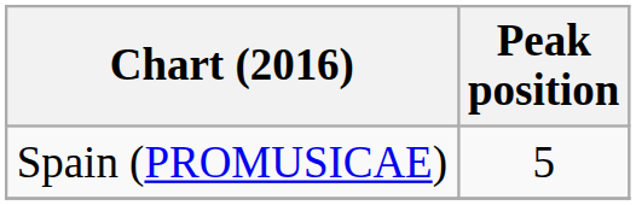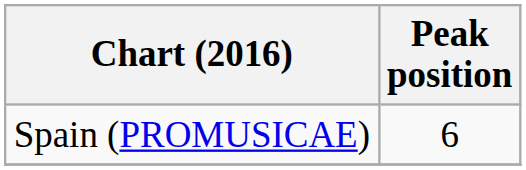Spain (PROMUSICAE) | Peak position: 5 -> 6
